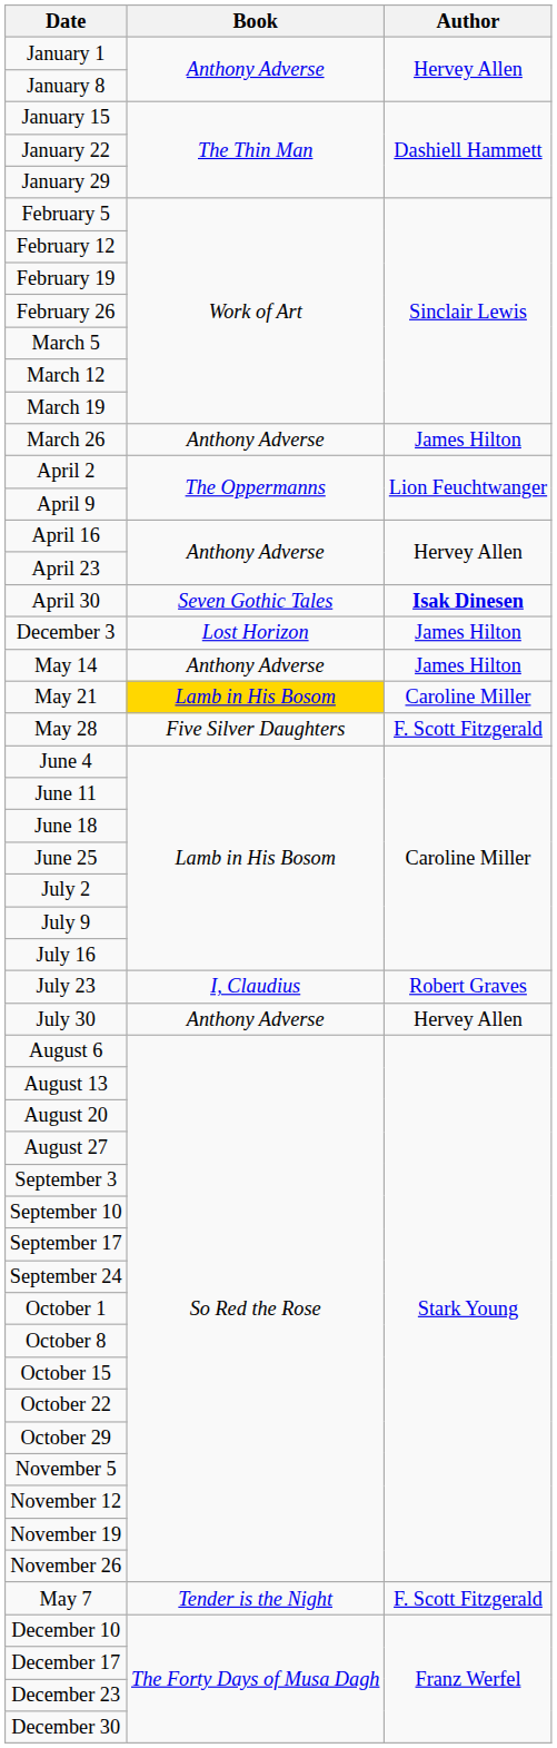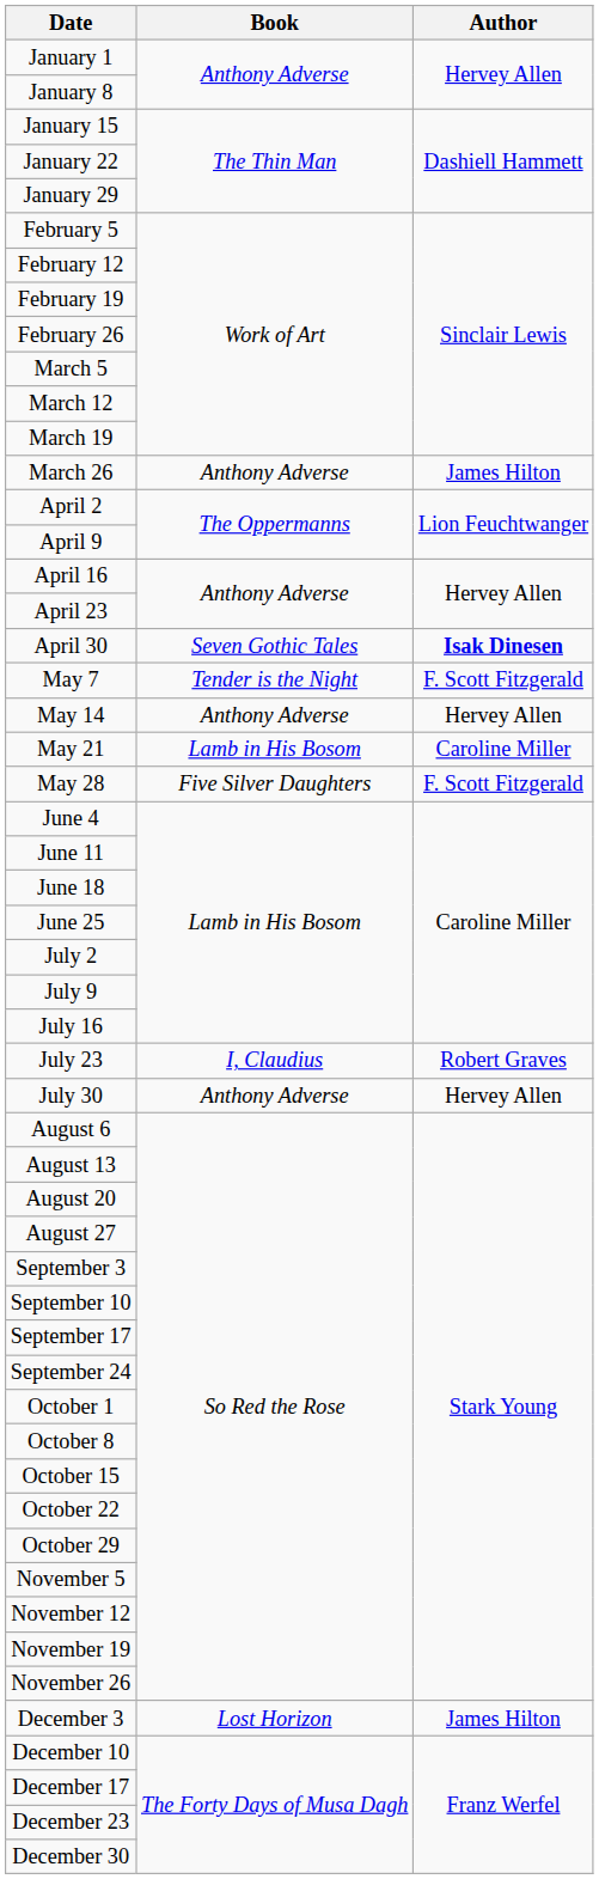rows swapped: May 7 <-> December 3
May 14 | Author: James Hilton -> Hervey Allen
May 21 | Book: gold background -> no background
